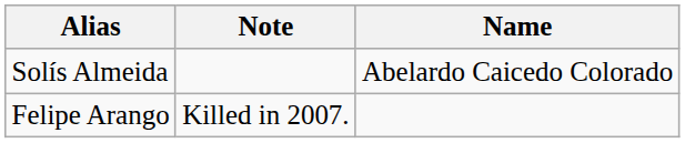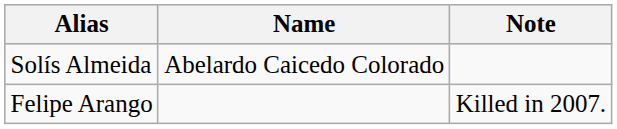columns swapped: Name <-> Note
